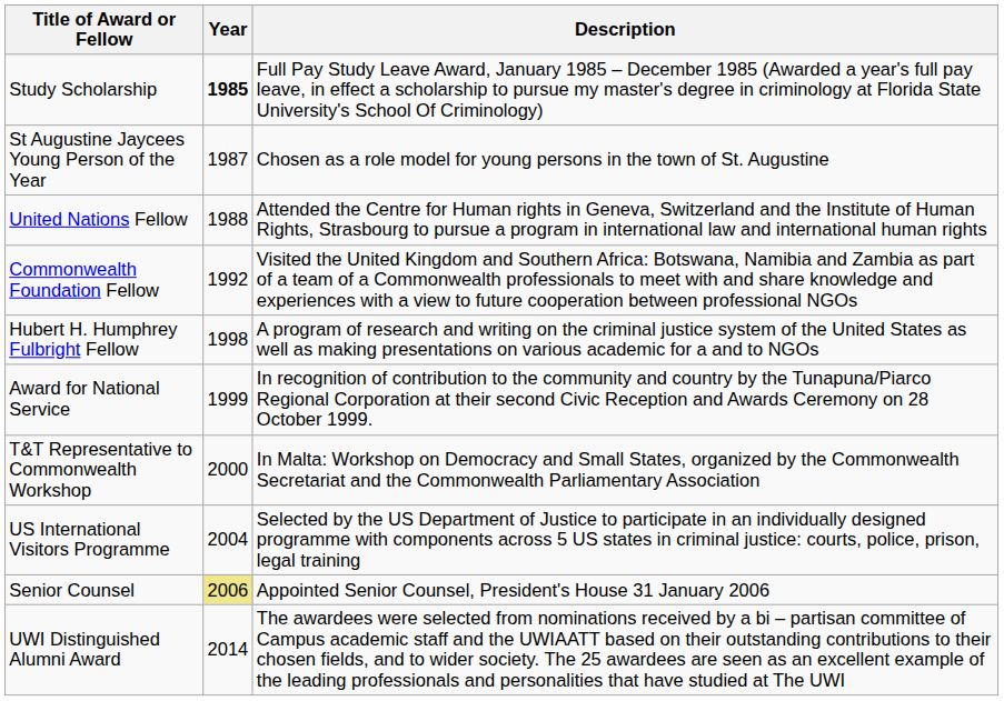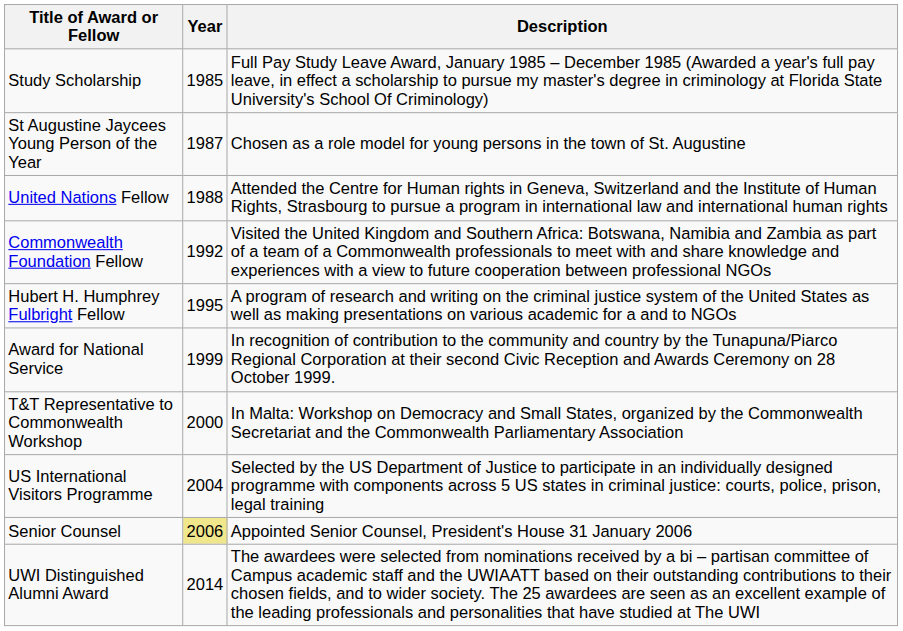Study Scholarship | Year: bold -> normal
Hubert H. Humphrey Fulbright Fellow | Year: 1998 -> 1995
